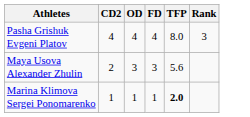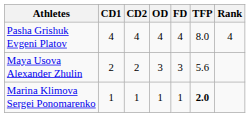+ column: CD1 | 4 | 2 | 1
Pasha Grishuk Evgeni Platov | Rank: 3 -> 4
